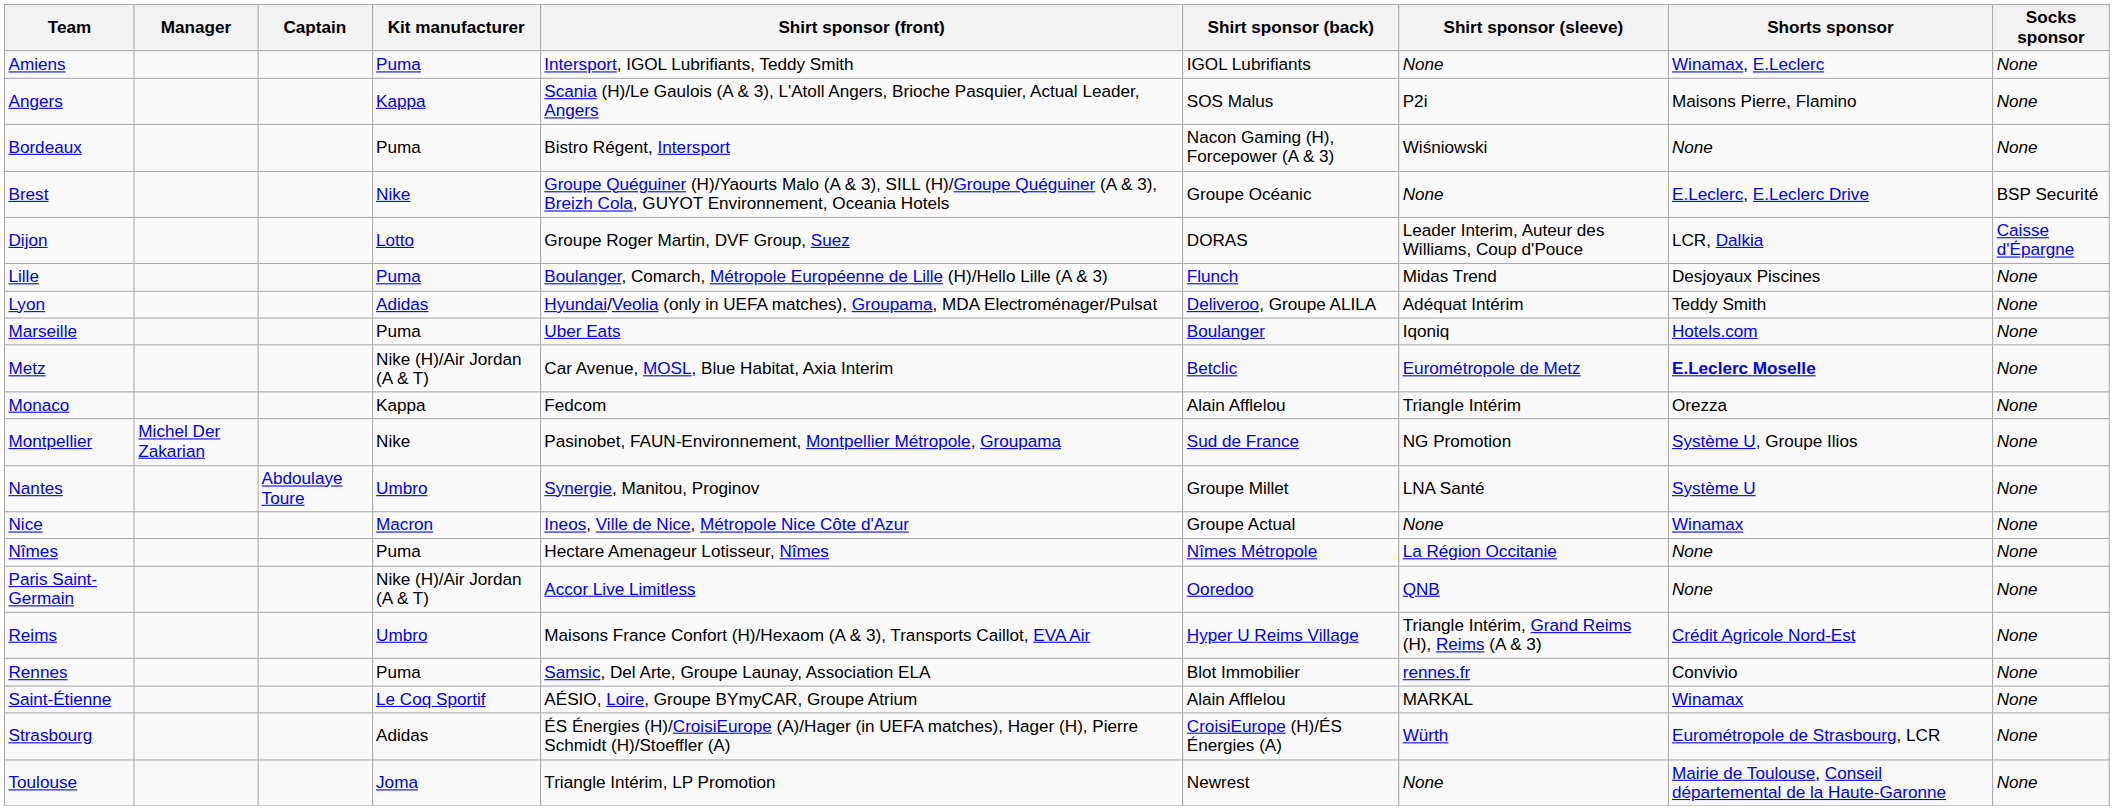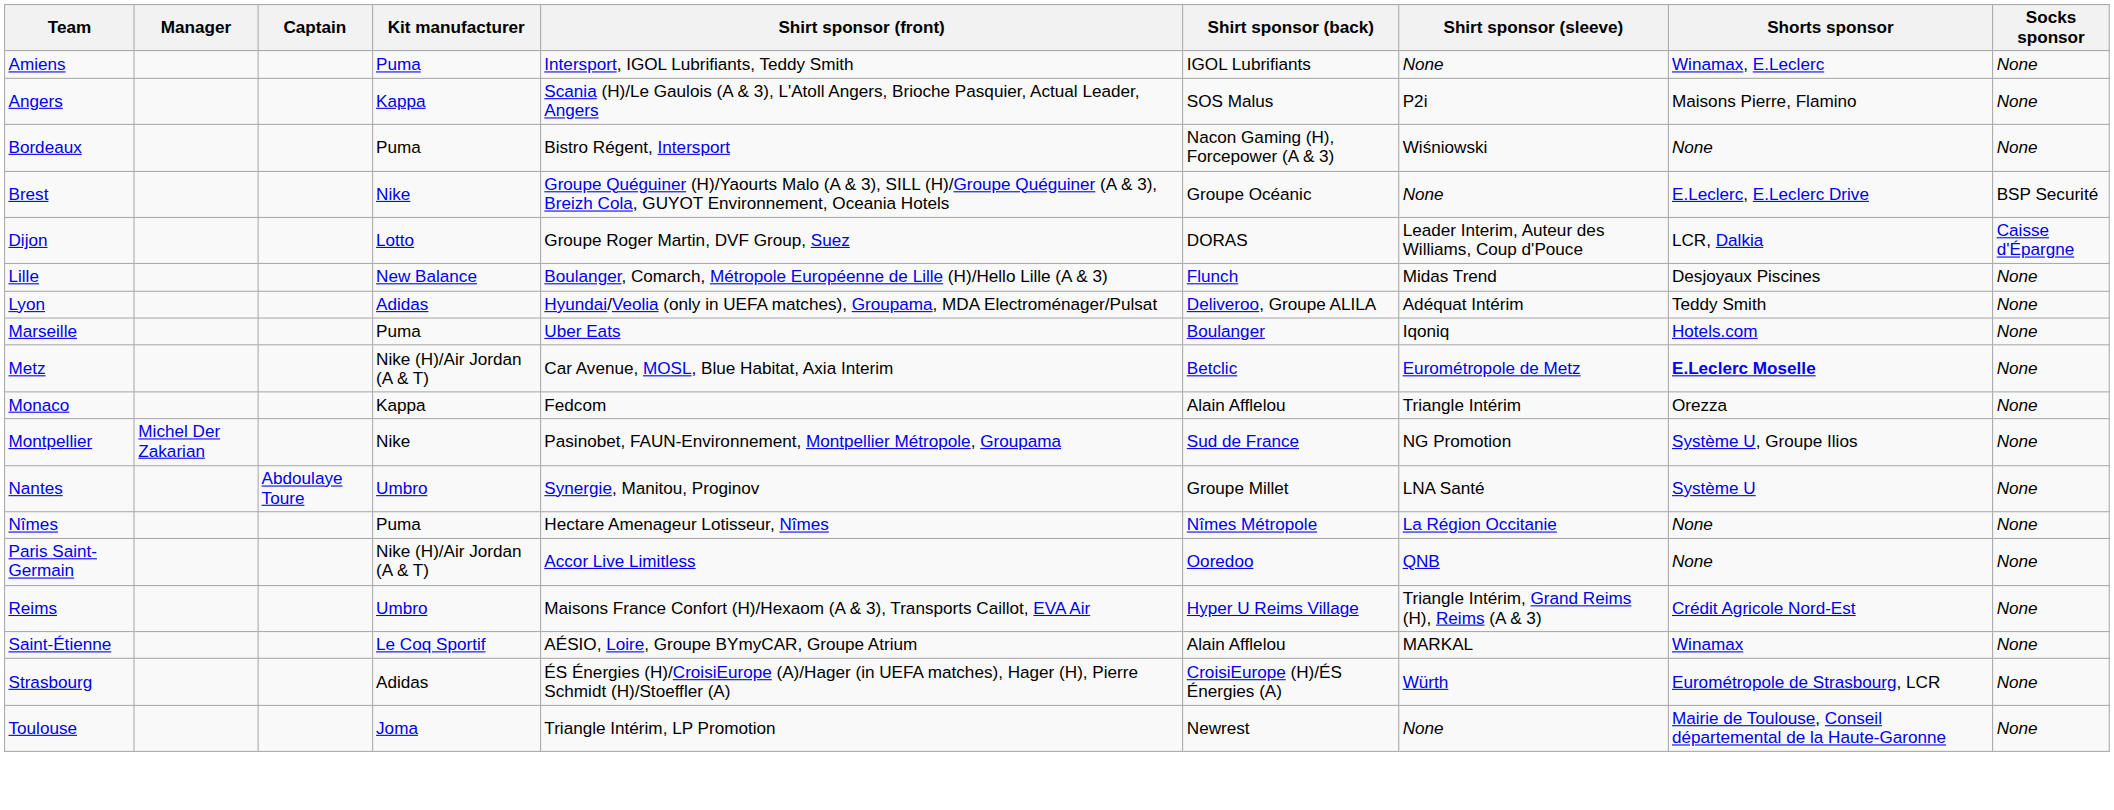Lille | Kit manufacturer: Puma -> New Balance
- row: Nice | Macron | Ineos, Ville de Nice, Métropole Nice Côte d'Azur | Groupe Actual | None | Winamax | None
- row: Rennes | Puma | Samsic, Del Arte, Groupe Launay, Association ELA | Blot Immobilier | rennes.fr | Convivio | None
